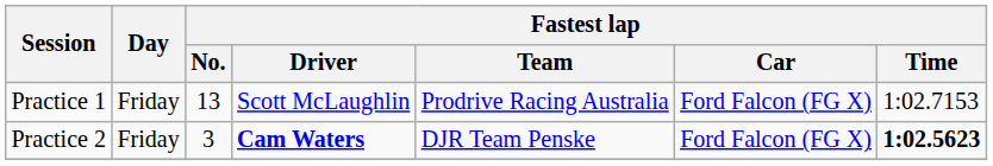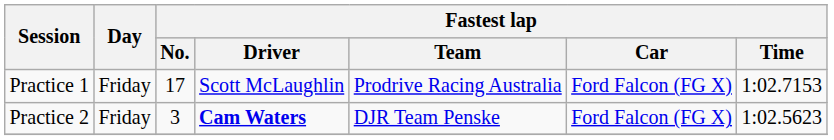Practice 1 | Fastest lap / No.: 13 -> 17
Practice 2 | Fastest lap / Time: bold -> normal
